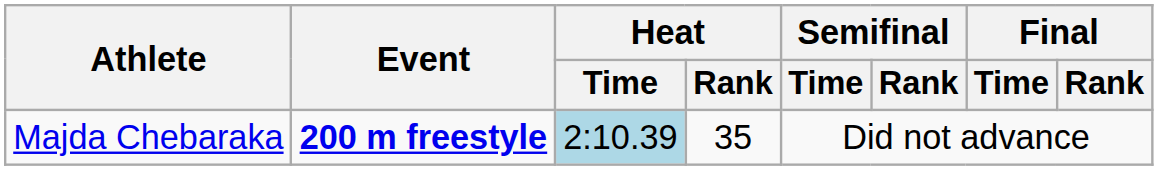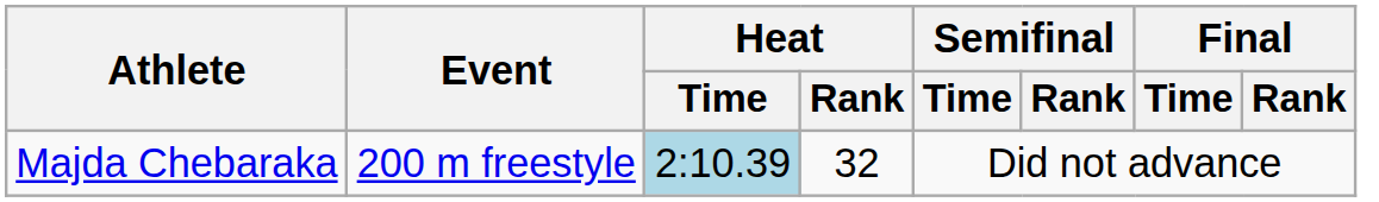Majda Chebaraka | Event: bold -> normal
Majda Chebaraka | Heat / Rank: 35 -> 32
